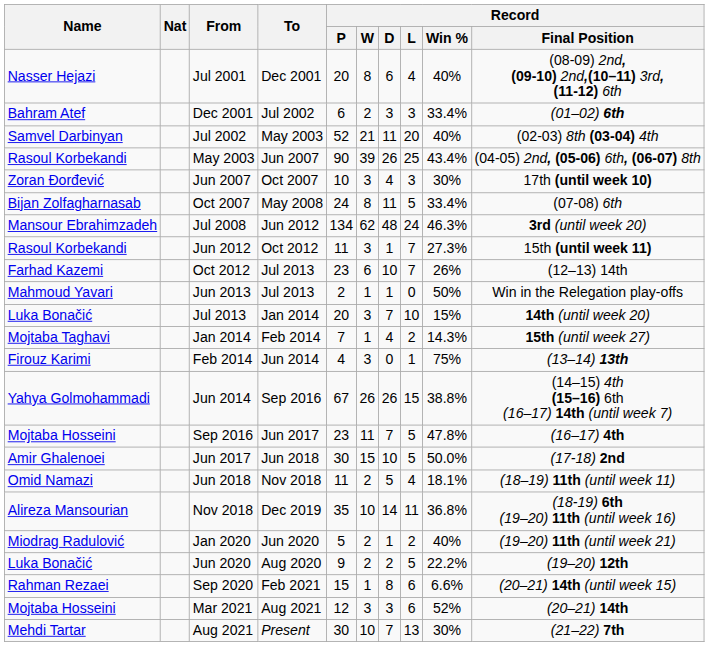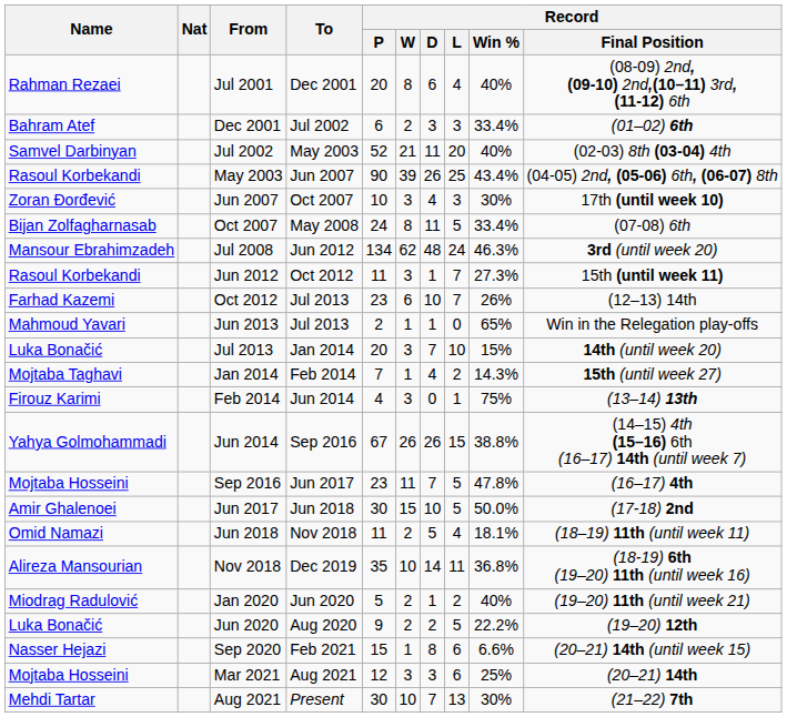Jul 2001 | Name: Nasser Hejazi -> Rahman Rezaei
Jun 2013 | Record / Win %: 50% -> 65%
Sep 2020 | Name: Rahman Rezaei -> Nasser Hejazi
Mar 2021 | Record / Win %: 52% -> 25%
